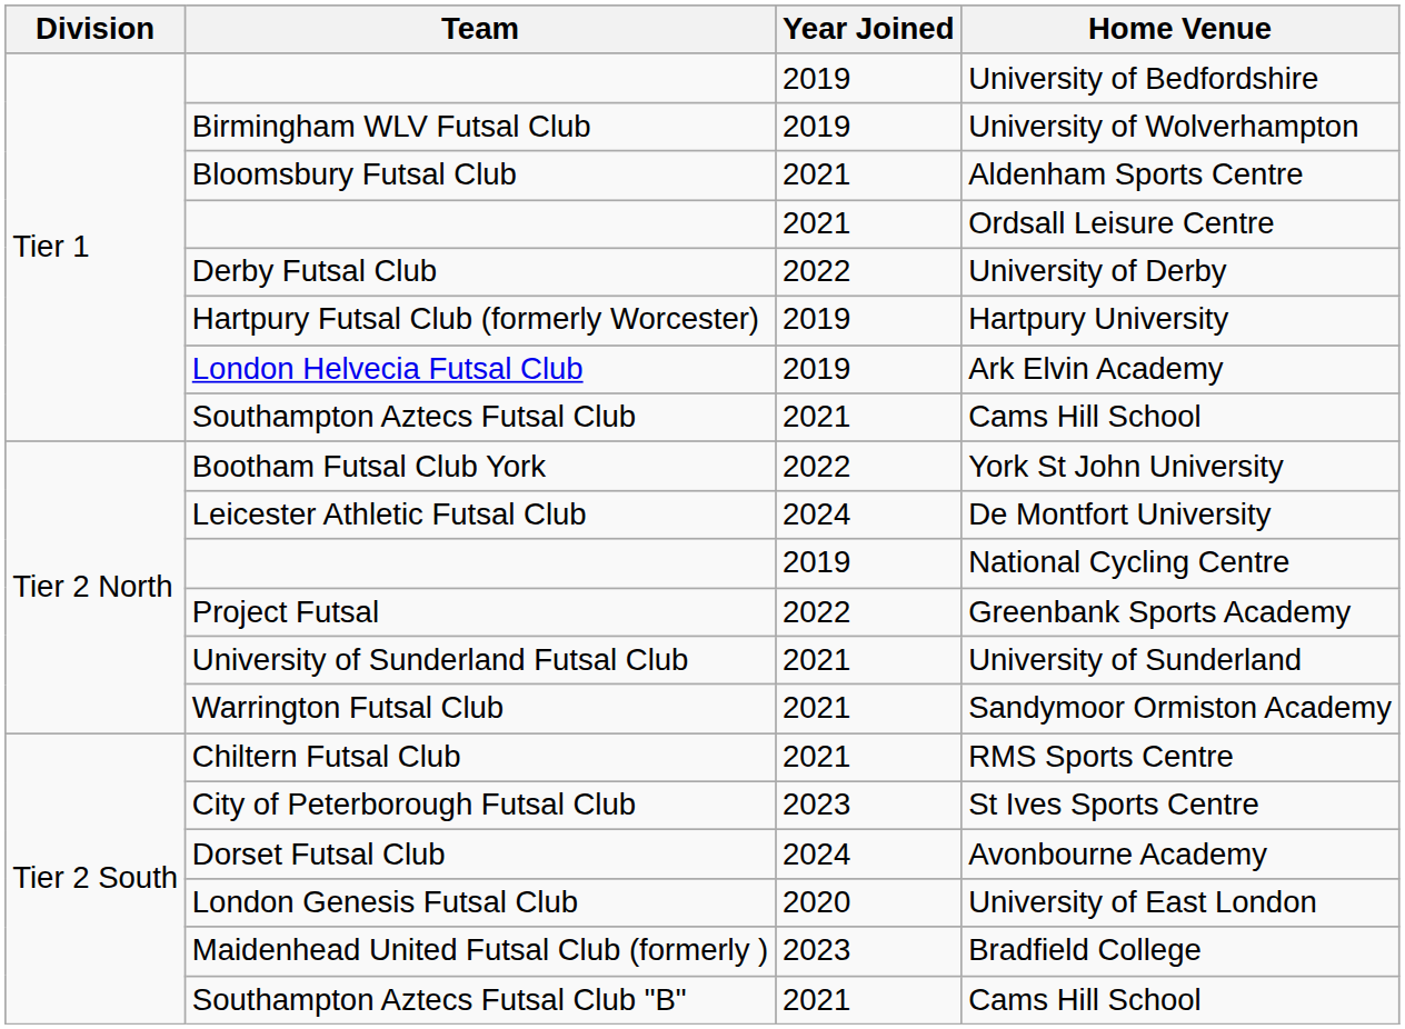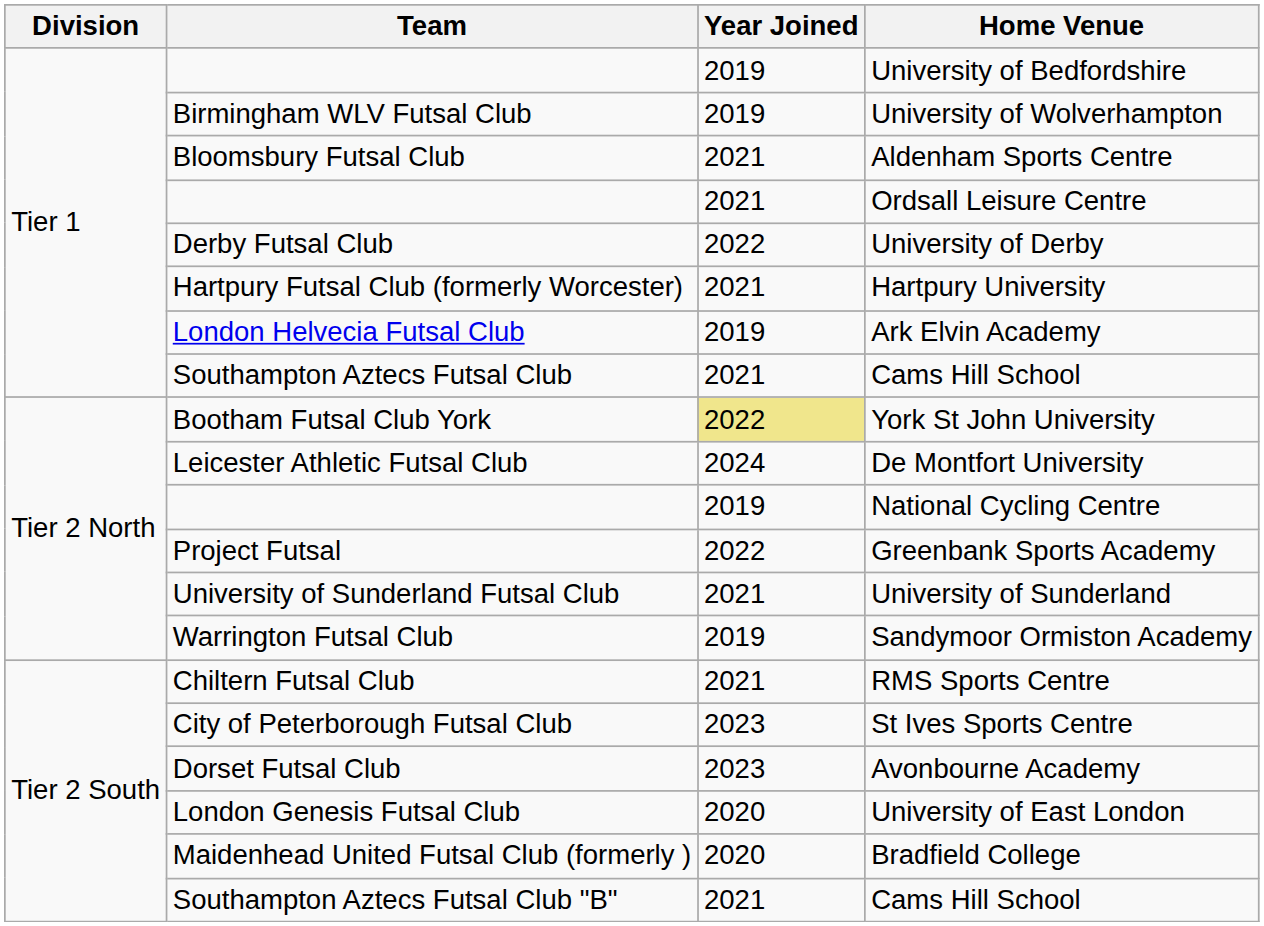Hartpury University | Year Joined: 2019 -> 2021
York St John University | Year Joined: no background -> khaki background
Sandymoor Ormiston Academy | Year Joined: 2021 -> 2019
Avonbourne Academy | Year Joined: 2024 -> 2023
Bradfield College | Year Joined: 2023 -> 2020
